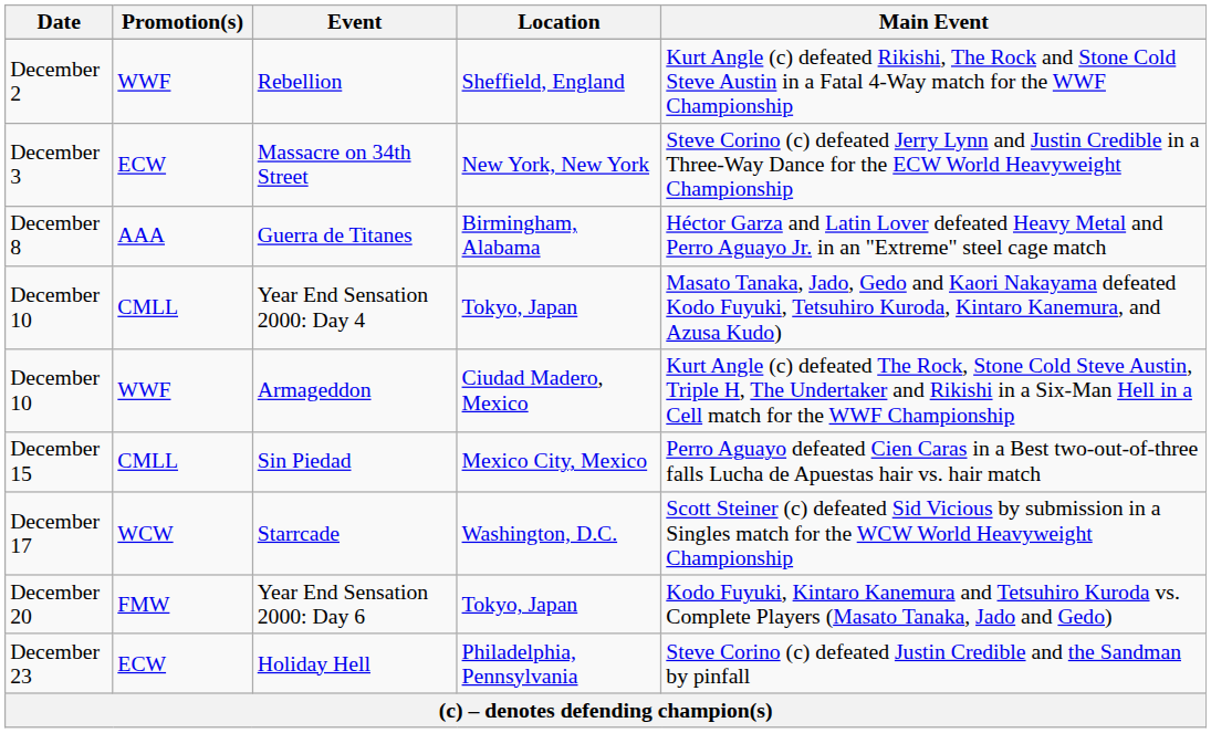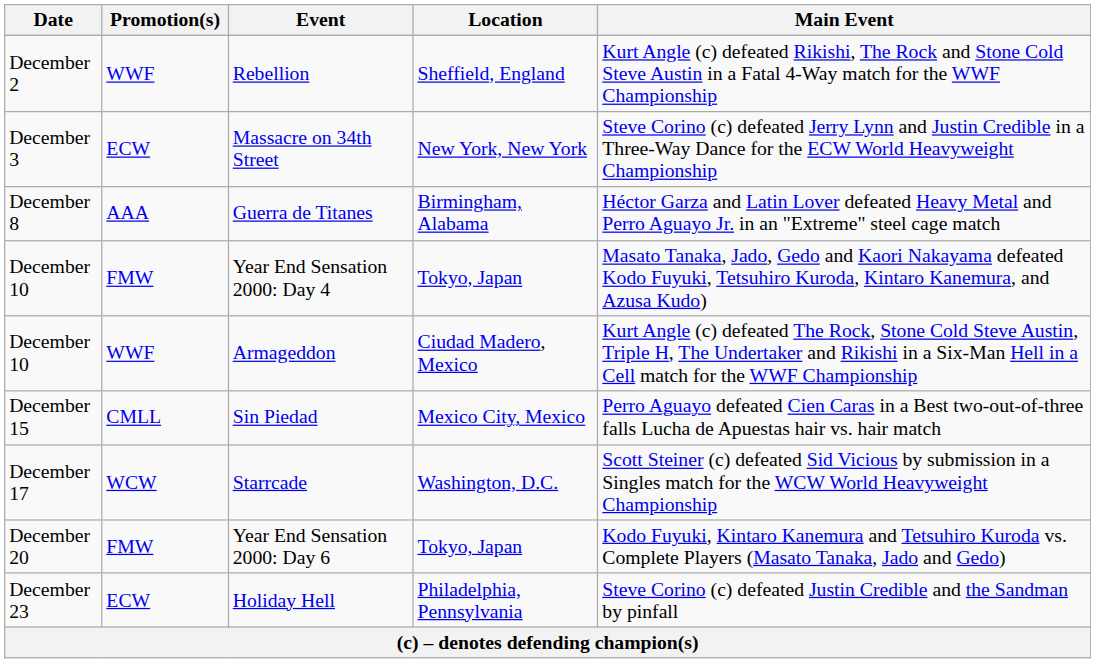Year End Sensation 2000: Day 4 | Promotion(s): CMLL -> FMW
